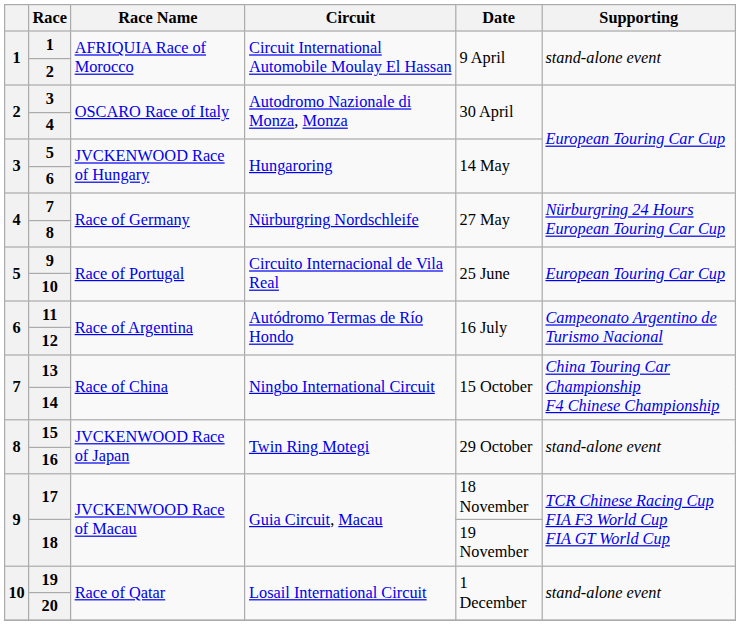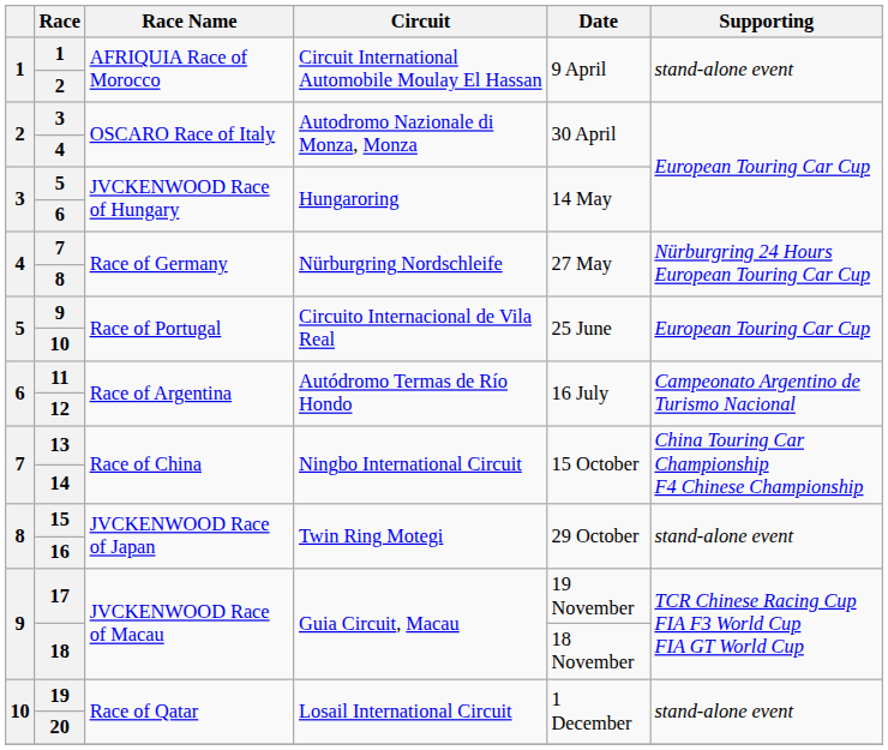17 / JVCKENWOOD Race of Macau | Date: 18 November -> 19 November
18 / JVCKENWOOD Race of Macau | Date: 19 November -> 18 November
